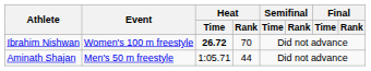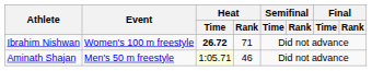Ibrahim Nishwan | Heat / Rank: 70 -> 71
Aminath Shajan | Heat / Time: no background -> lightyellow background
Aminath Shajan | Heat / Rank: 44 -> 46
